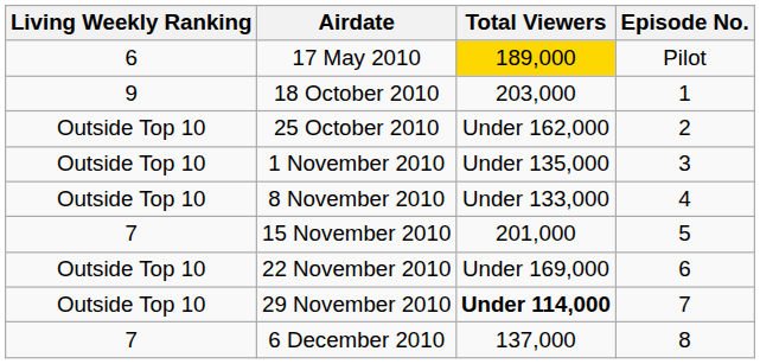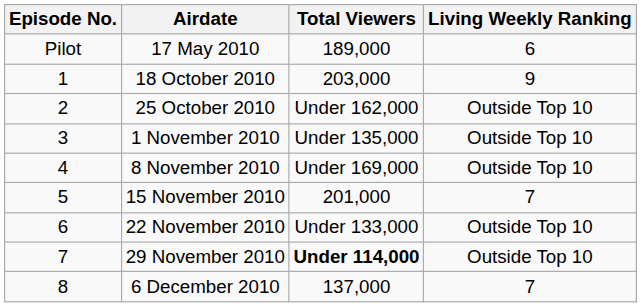columns swapped: Episode No. <-> Living Weekly Ranking
17 May 2010 | Total Viewers: gold background -> no background
8 November 2010 | Total Viewers: Under 133,000 -> Under 169,000
22 November 2010 | Total Viewers: Under 169,000 -> Under 133,000
